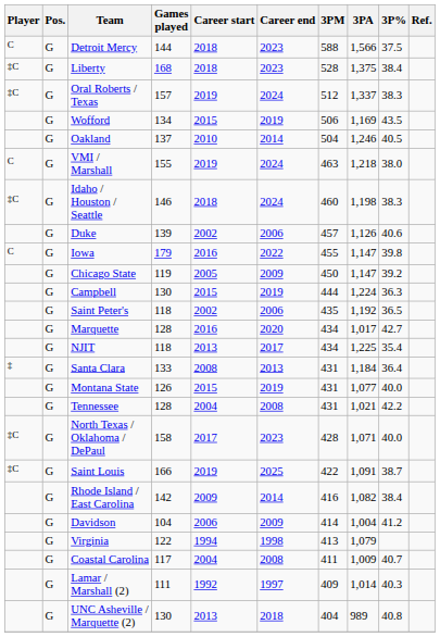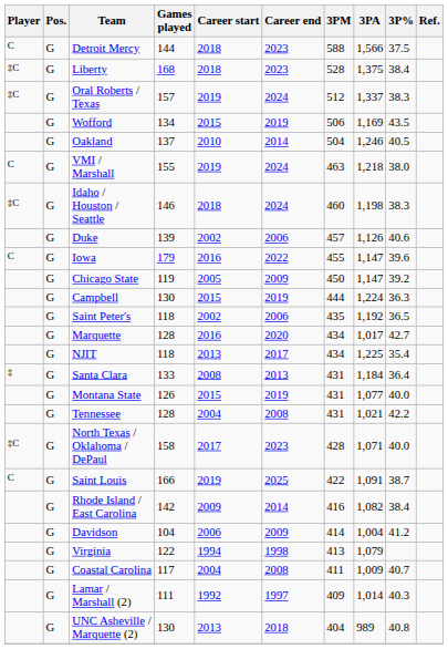Iowa | 3P%: 39.8 -> 39.6
Saint Louis | Player: ‡C -> C
